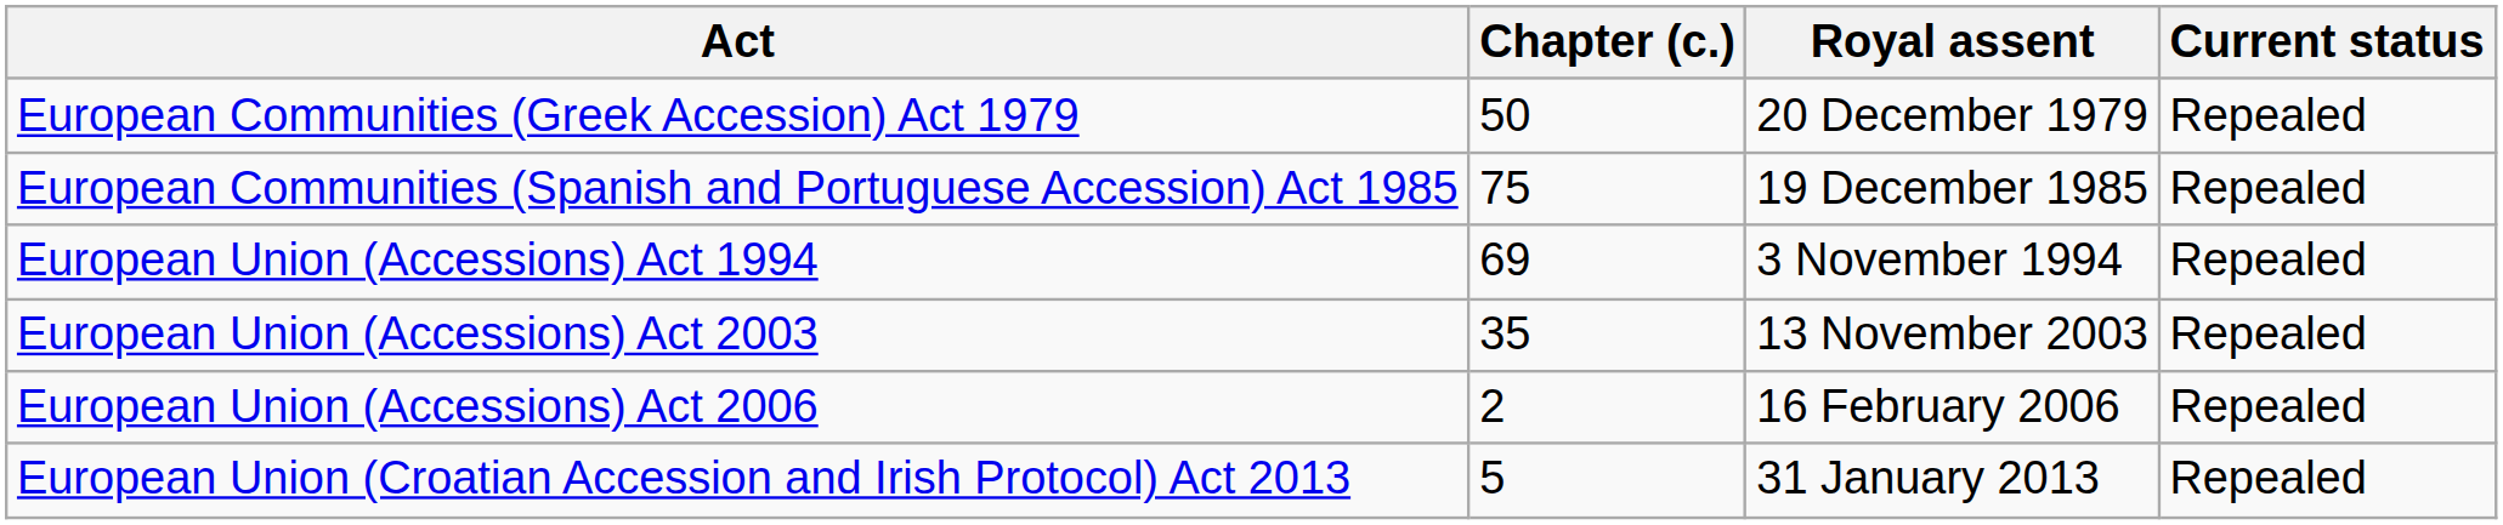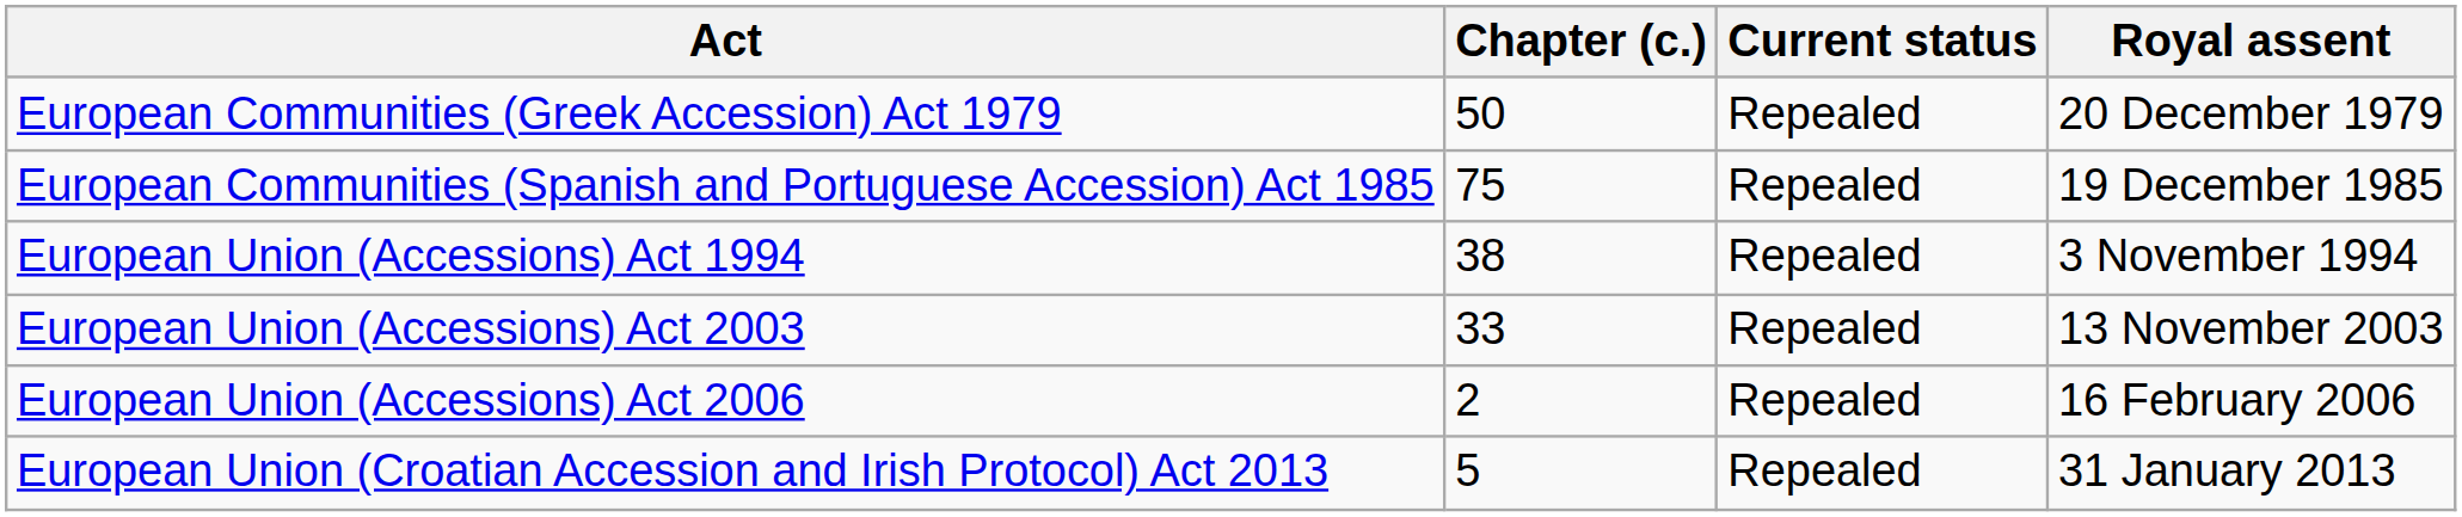columns swapped: Royal assent <-> Current status
European Union (Accessions) Act 1994 | Chapter (c.): 69 -> 38
European Union (Accessions) Act 2003 | Chapter (c.): 35 -> 33
